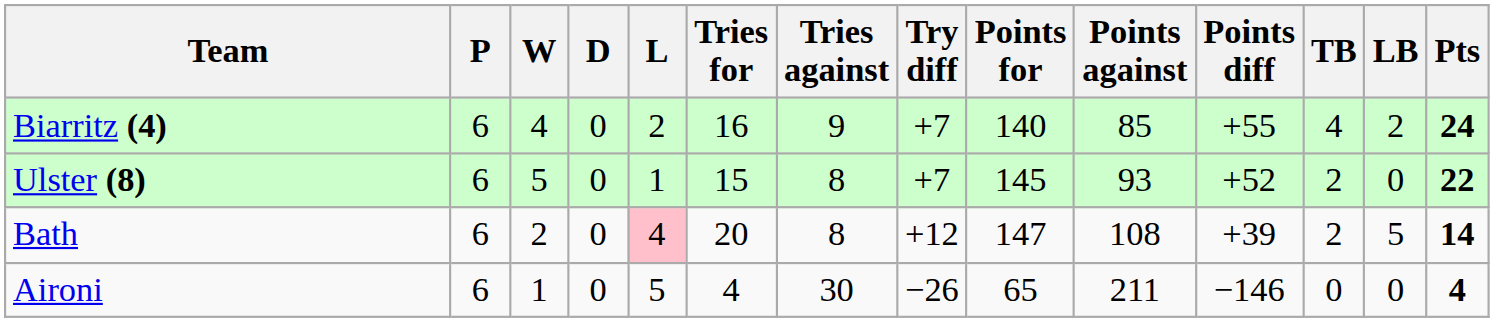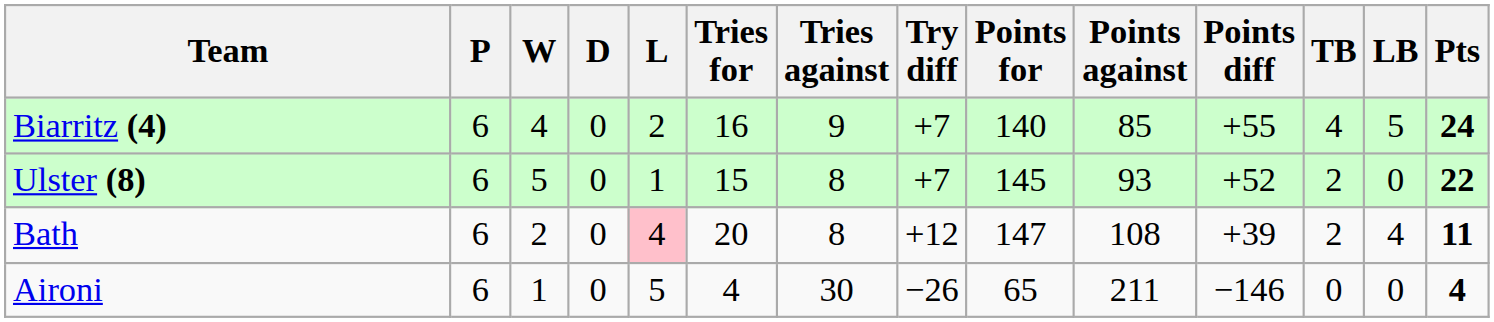Biarritz (4) | LB: 2 -> 5
Bath | LB: 5 -> 4
Bath | Pts: 14 -> 11
